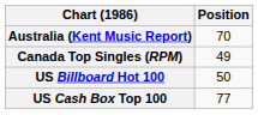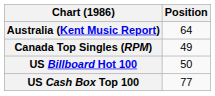Australia (Kent Music Report) | Position: 70 -> 64
